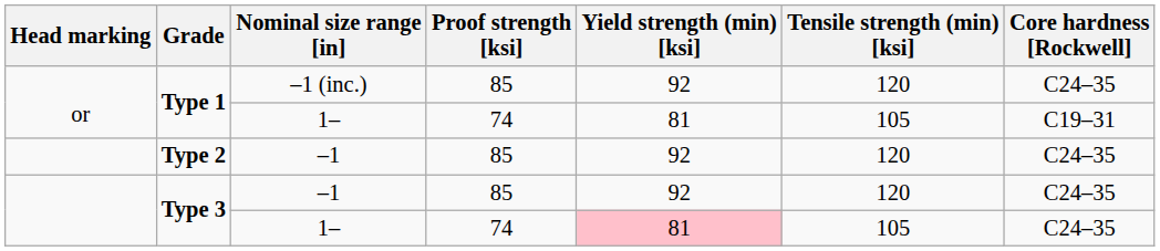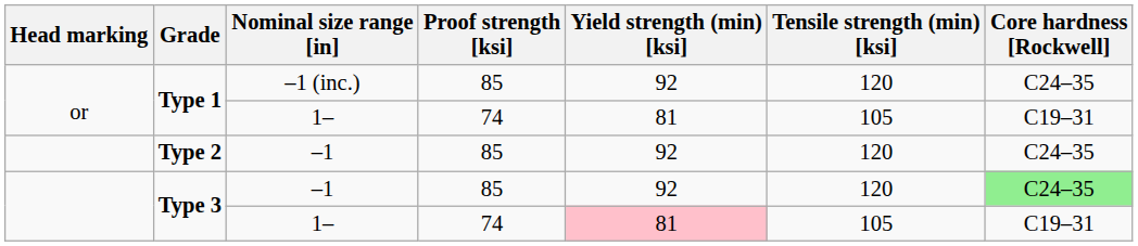Type 3 / –1 | Core hardness [Rockwell]: no background -> lightgreen background
Type 3 / 1– | Core hardness [Rockwell]: C24–35 -> C19–31
